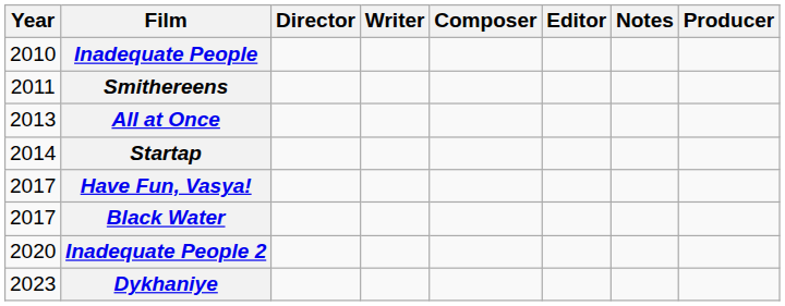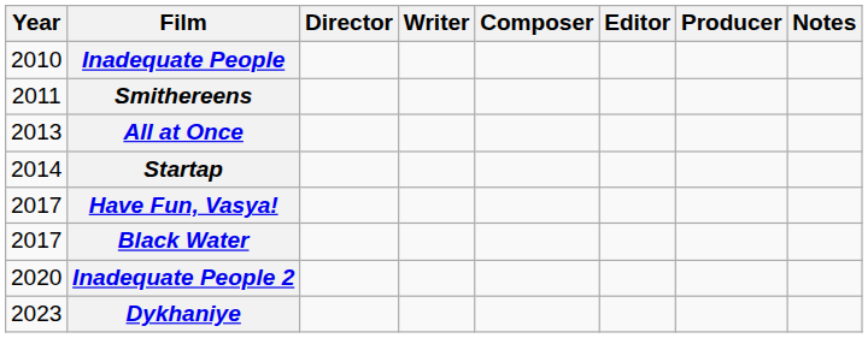columns swapped: Producer <-> Notes
